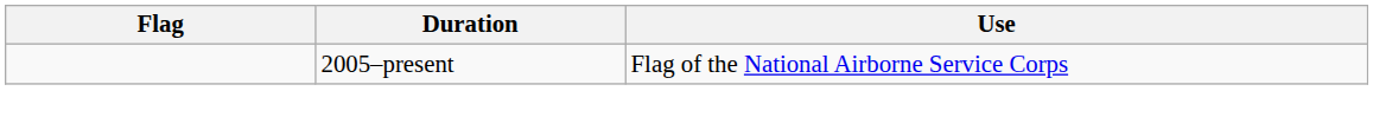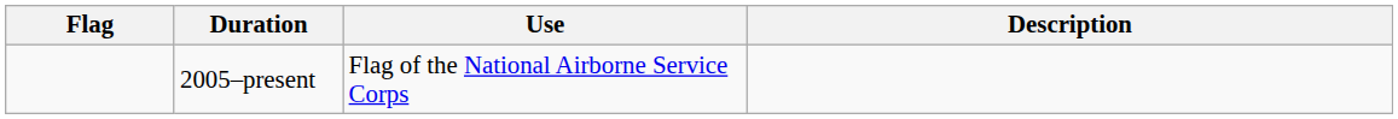+ column: Description
